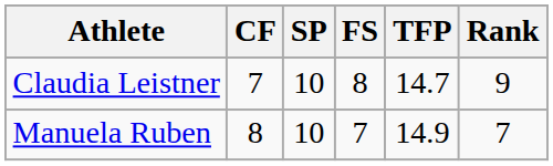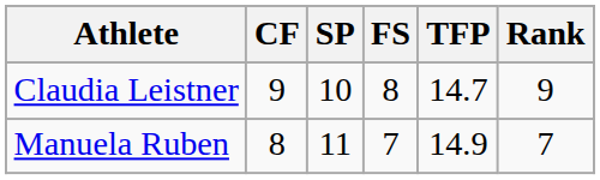Claudia Leistner | CF: 7 -> 9
Manuela Ruben | SP: 10 -> 11
